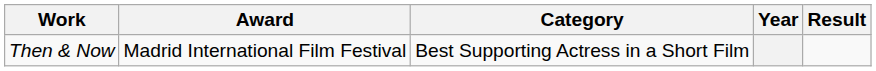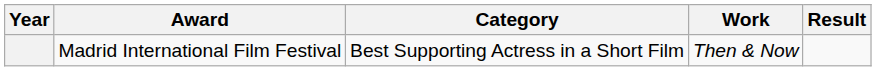columns swapped: Year <-> Work
